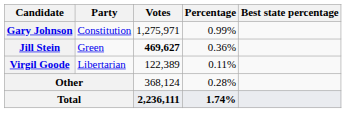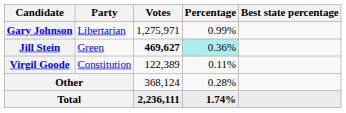Gary Johnson | Party: Constitution -> Libertarian
Jill Stein | Percentage: no background -> paleturquoise background
Virgil Goode | Party: Libertarian -> Constitution
